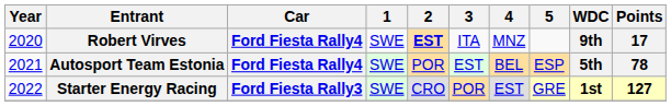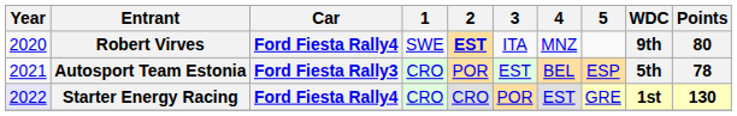Robert Virves | Points: 17 -> 80
Autosport Team Estonia | Car: Ford Fiesta Rally4 -> Ford Fiesta Rally3
Autosport Team Estonia | 1: SWE -> CRO
Starter Energy Racing | Year: no background -> lavender background
Starter Energy Racing | Car: Ford Fiesta Rally3 -> Ford Fiesta Rally4
Starter Energy Racing | 1: SWE -> CRO
Starter Energy Racing | Points: 127 -> 130
